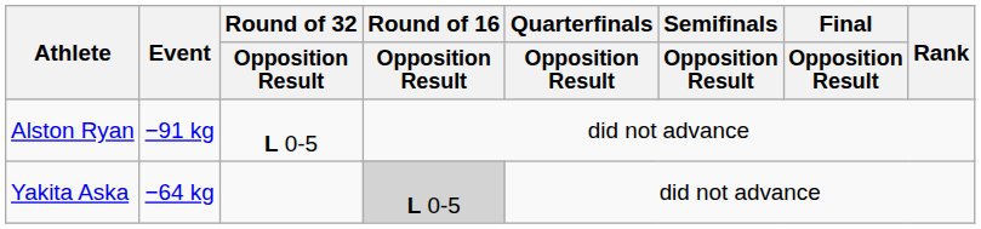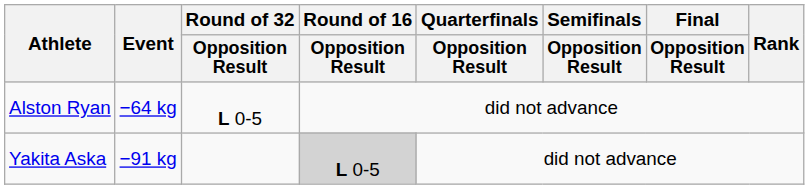Alston Ryan | Event: −91 kg -> −64 kg
Yakita Aska | Event: −64 kg -> −91 kg
